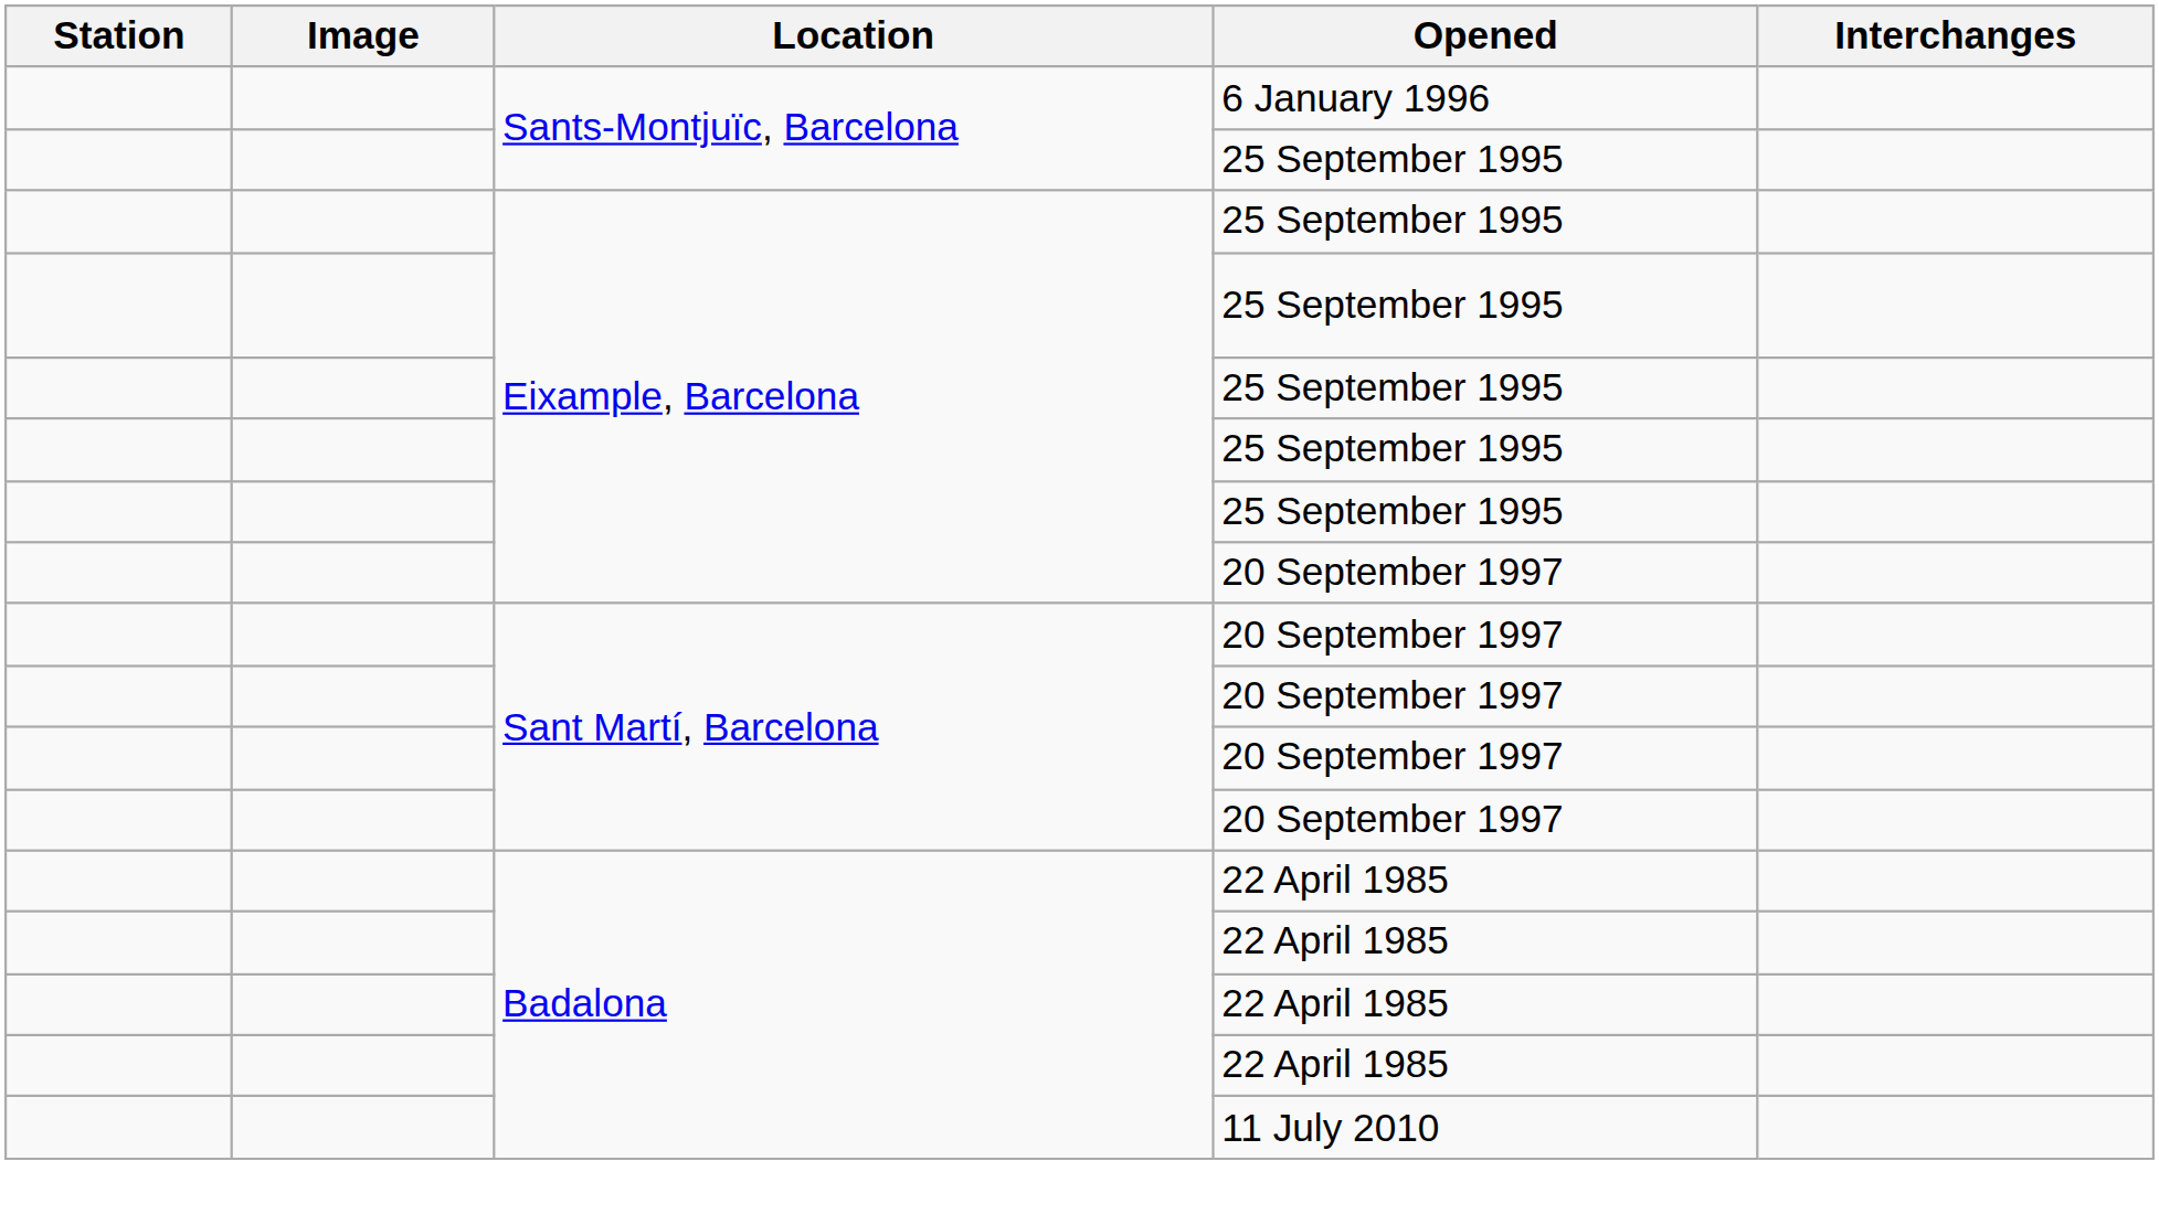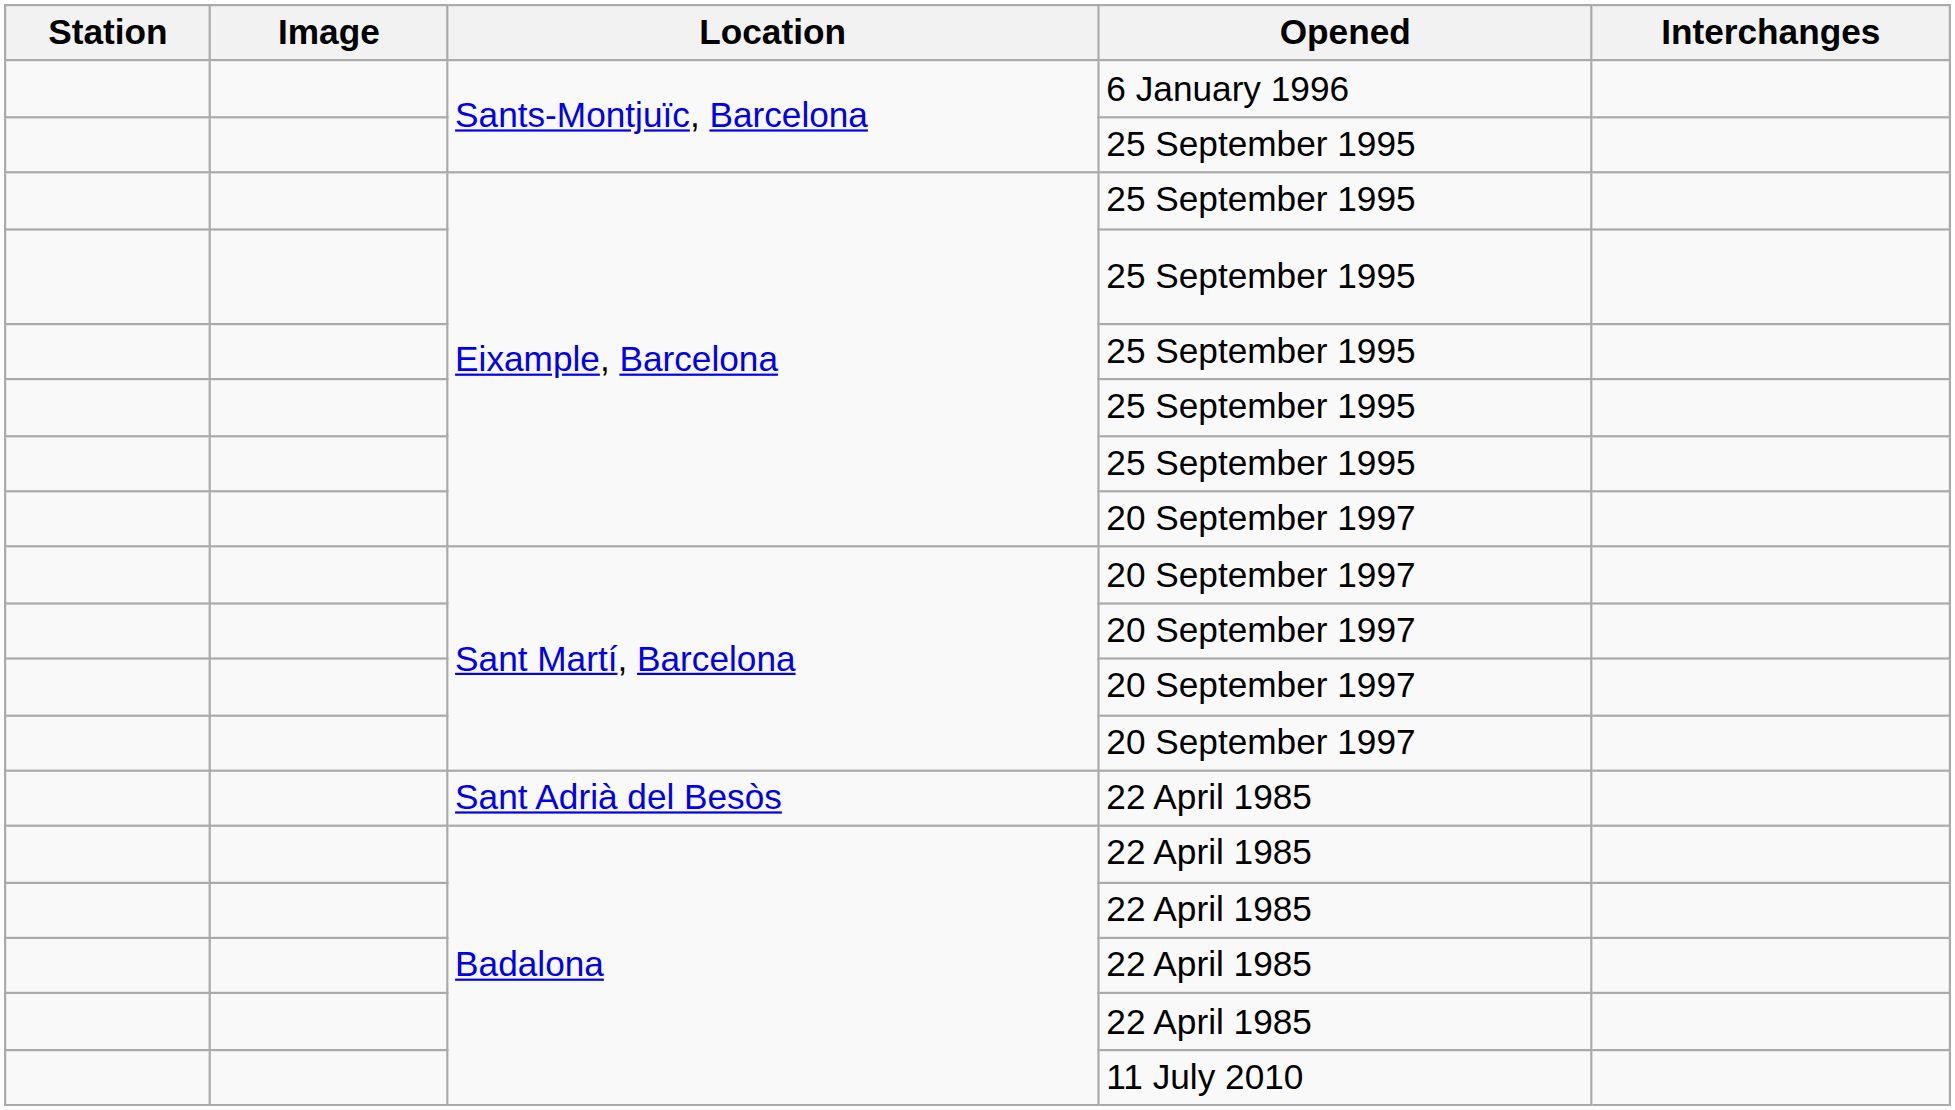+ row: Sant Adrià del Besòs | 22 April 1985
